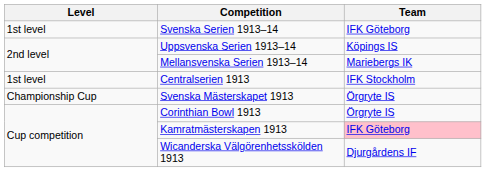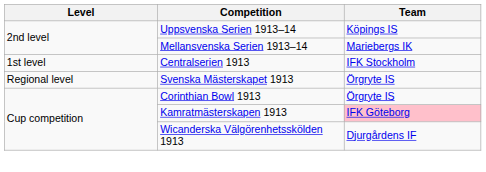- row: 1st level | Svenska Serien 1913–14 | IFK Göteborg
Svenska Mästerskapet 1913 | Level: Championship Cup -> Regional level
